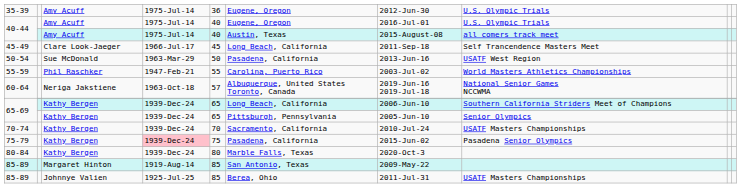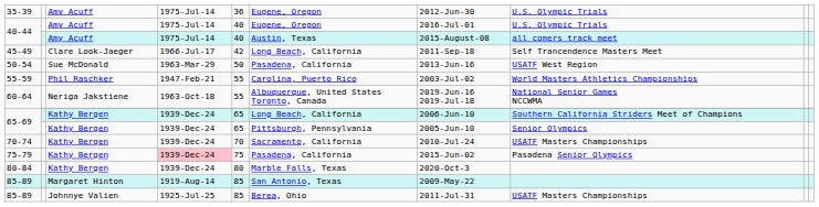45-49 | column 5: 45 -> 42
60-64 | column 5: 57 -> 55
